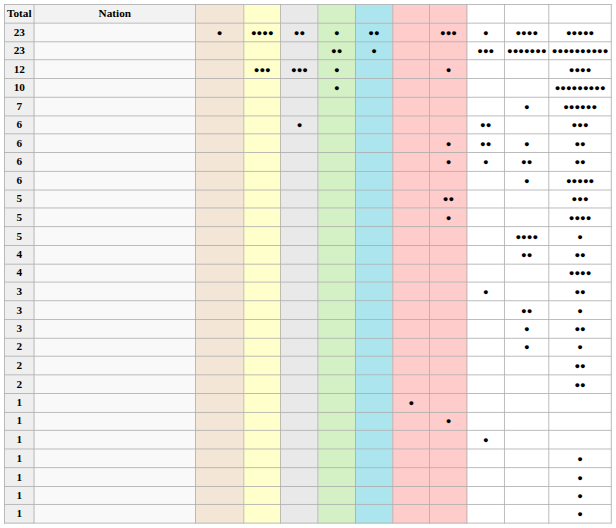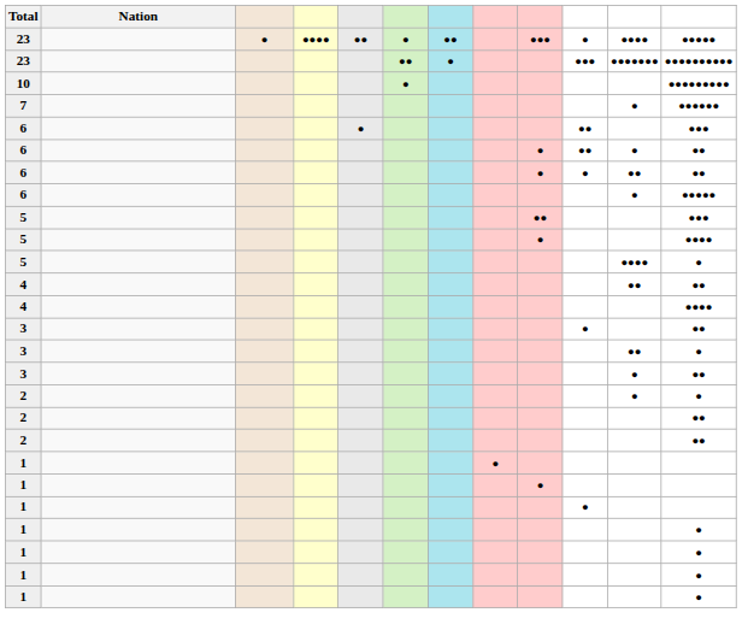- row: 12 | ●●● | ●●● | ● | ● | ●●●●
